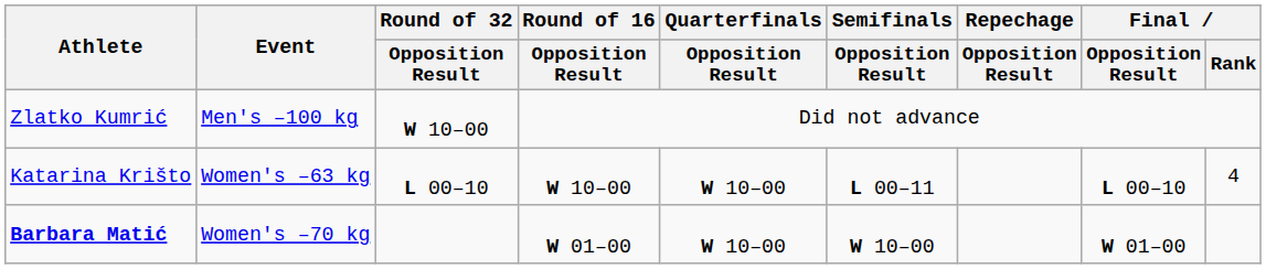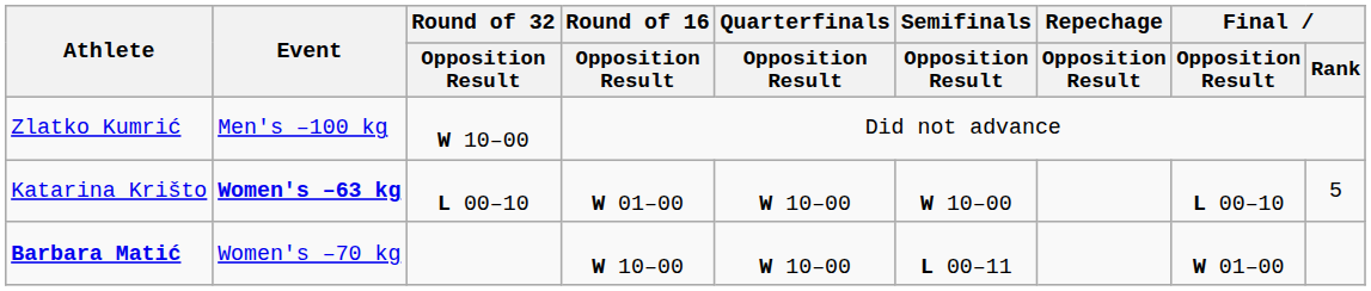Katarina Krišto | Event: normal -> bold
Katarina Krišto | Round of 16 / Opposition Result: W 10–00 -> W 01–00
Katarina Krišto | Semifinals / Opposition Result: L 00–11 -> W 10–00
Katarina Krišto | Final / Rank: 4 -> 5
Barbara Matić | Round of 16 / Opposition Result: W 01–00 -> W 10–00
Barbara Matić | Semifinals / Opposition Result: W 10–00 -> L 00–11
